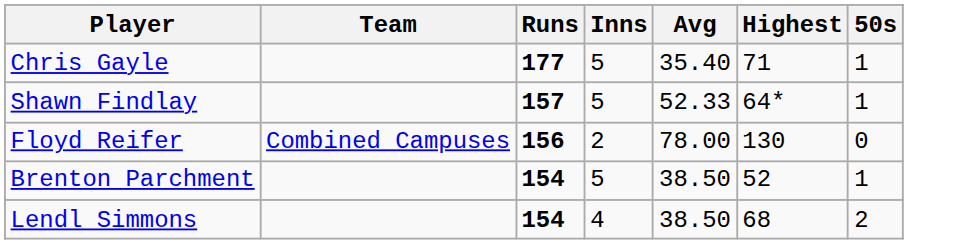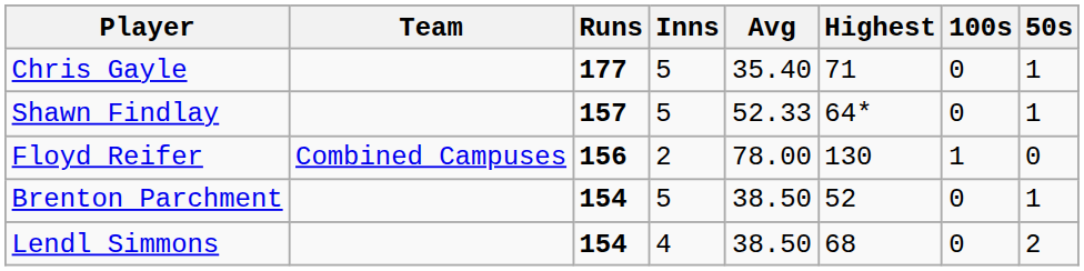+ column: 100s | 0 | 0 | 1 | 0 | 0
